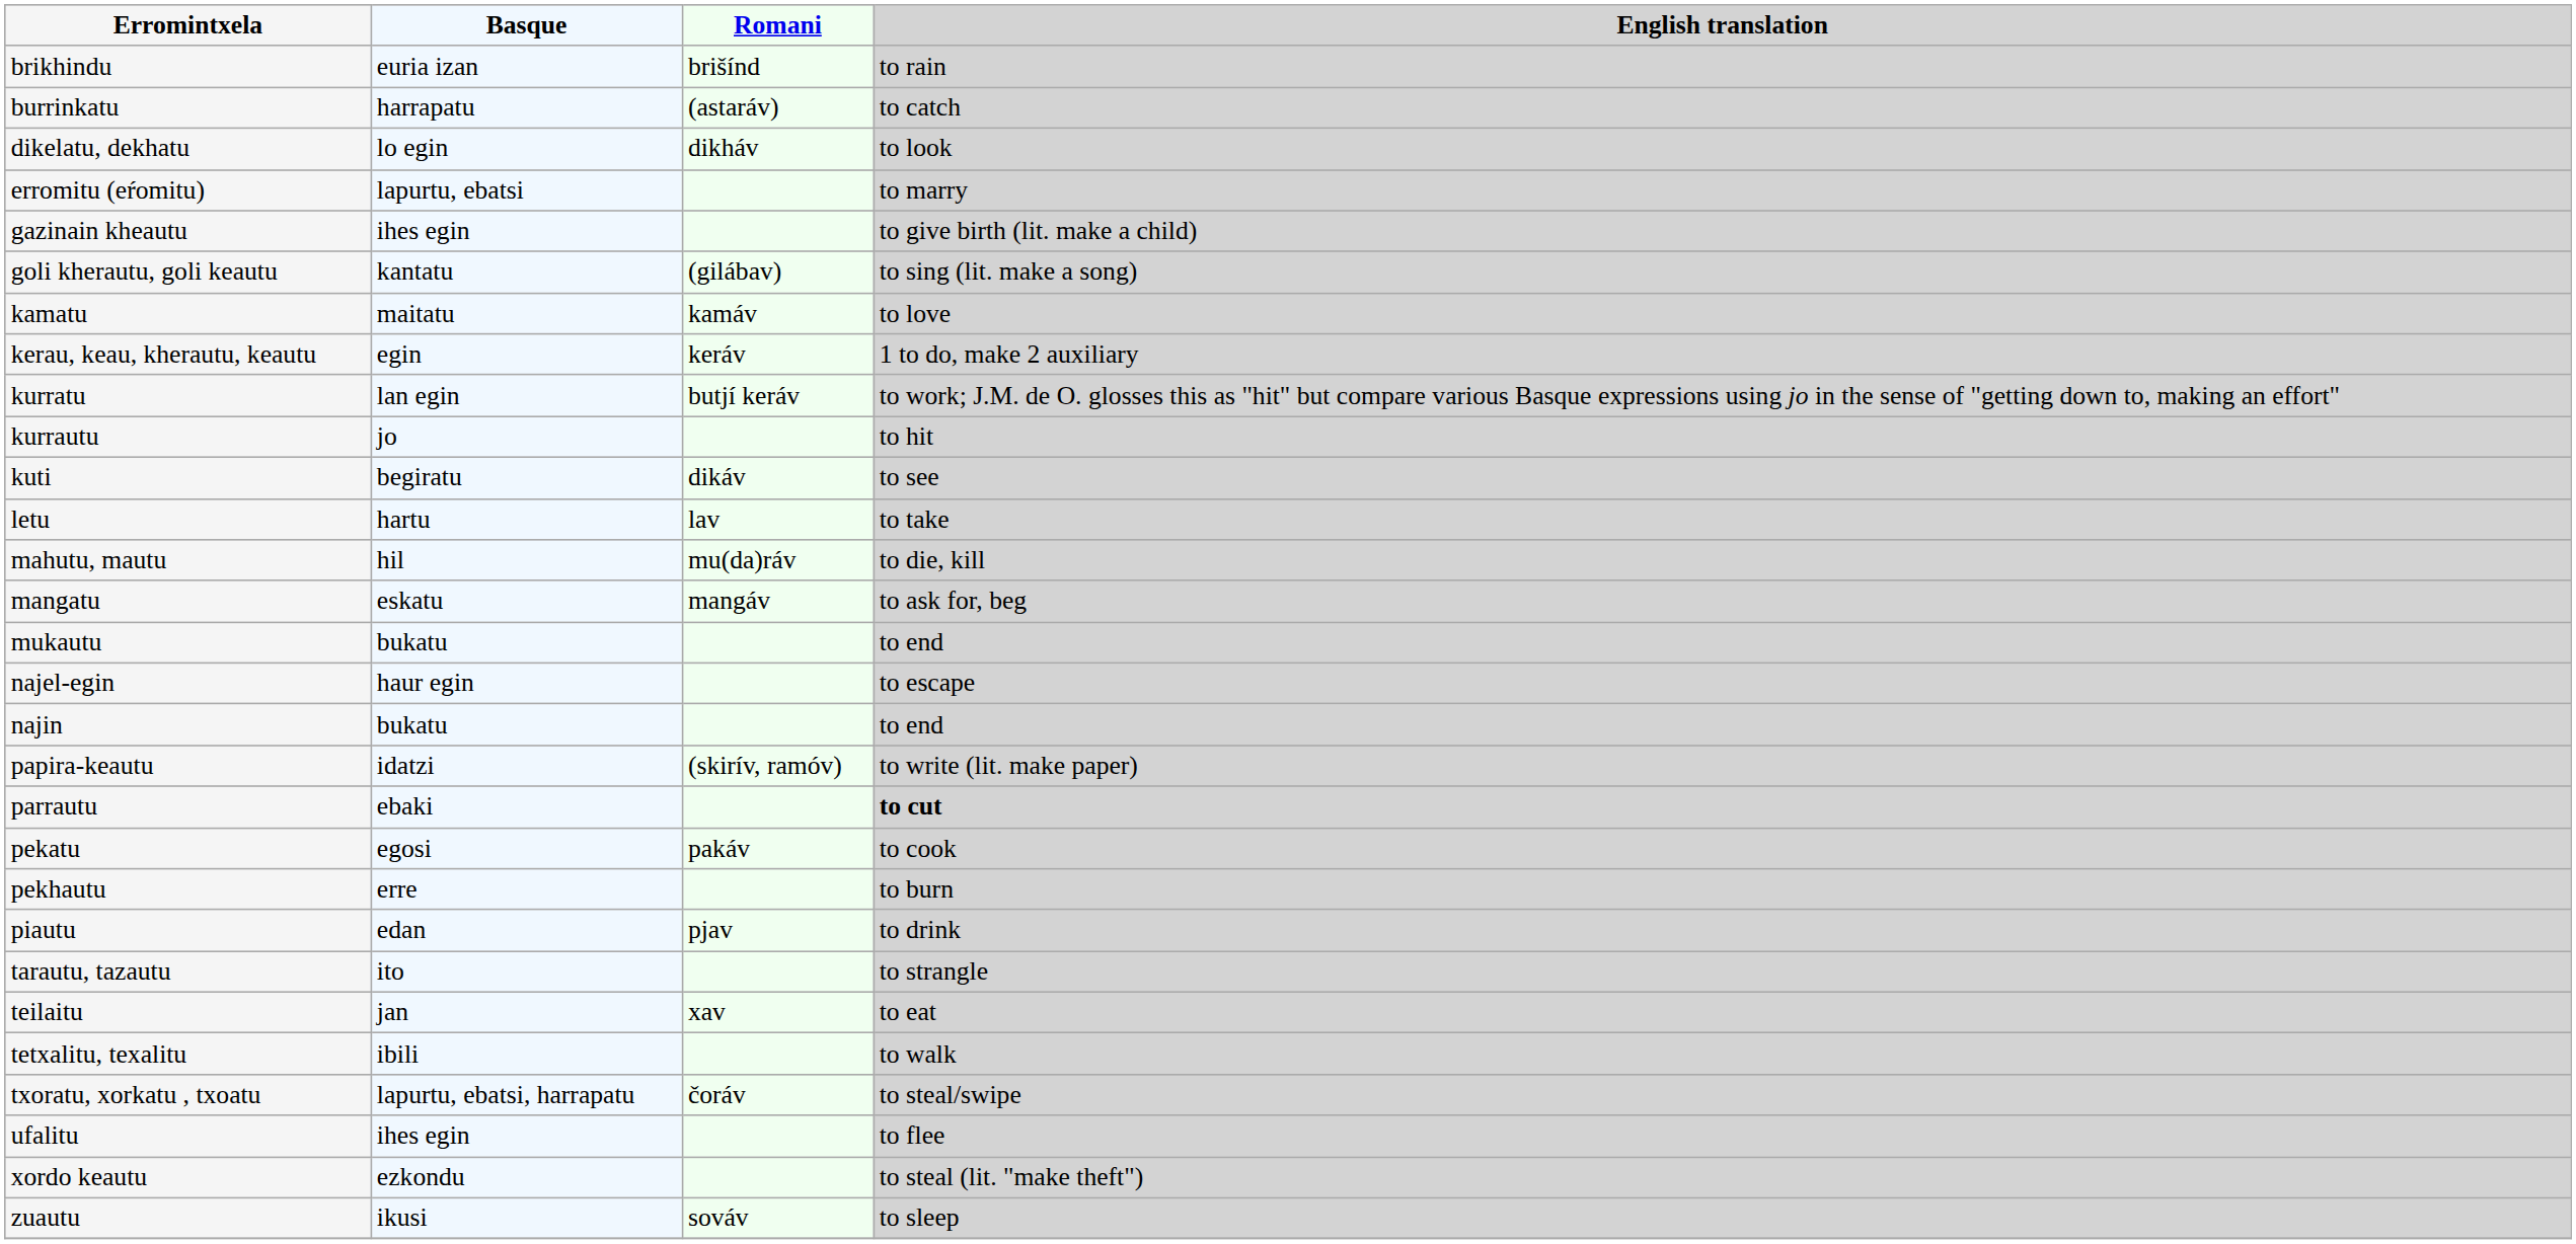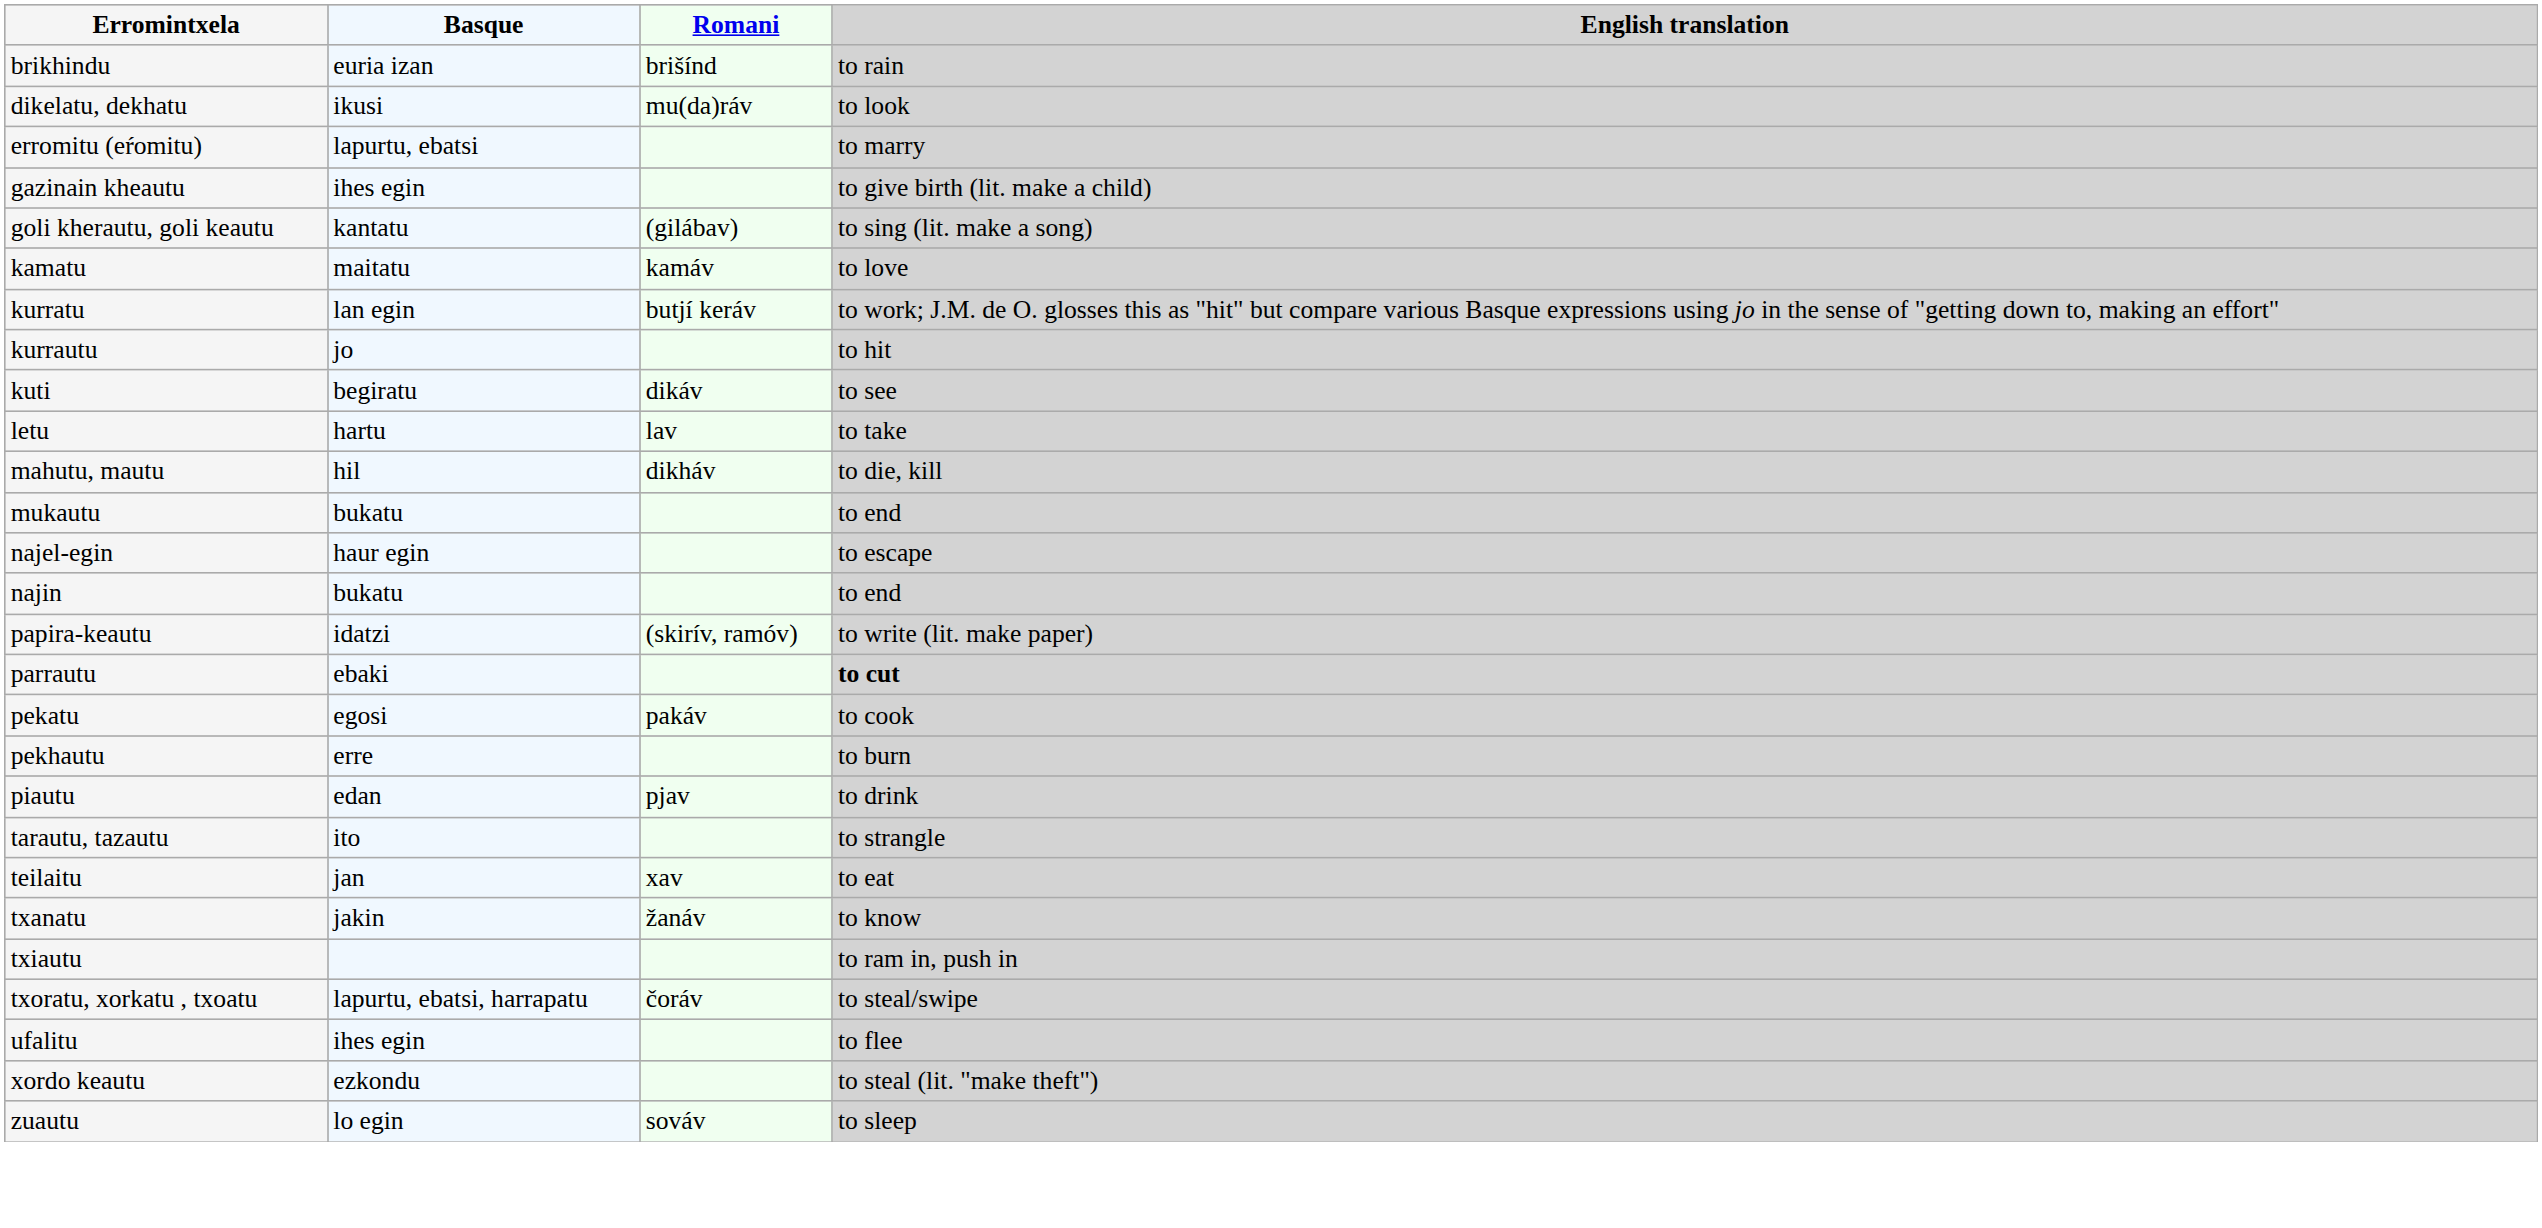- row: burrinkatu | harrapatu | (astaráv) | to catch
dikelatu, dekhatu | Basque: lo egin -> ikusi
dikelatu, dekhatu | Romani: dikháv -> mu(da)ráv
- row: kerau, keau, kherautu, keautu | egin | keráv | 1 to do, make 2 auxiliary
mahutu, mautu | Romani: mu(da)ráv -> dikháv
- row: mangatu | eskatu | mangáv | to ask for, beg
- row: tetxalitu, texalitu | ibili | to walk
+ row: txanatu | jakin | žanáv | to know
+ row: txiautu | to ram in, push in
zuautu | Basque: ikusi -> lo egin
